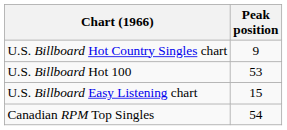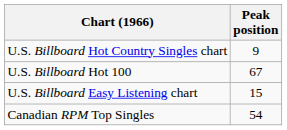U.S. Billboard Hot 100 | Peak position: 53 -> 67
